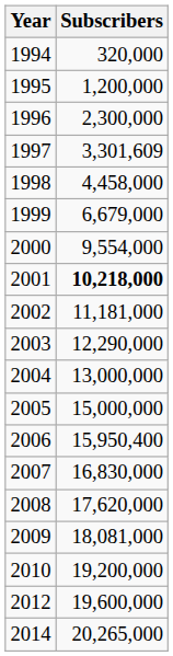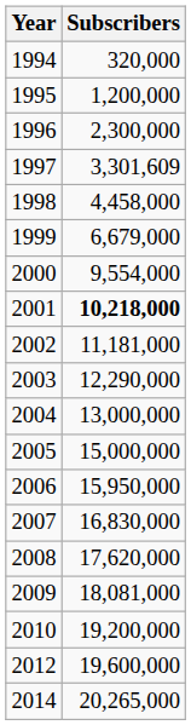2006 | Subscribers: 15,950,400 -> 15,950,000
